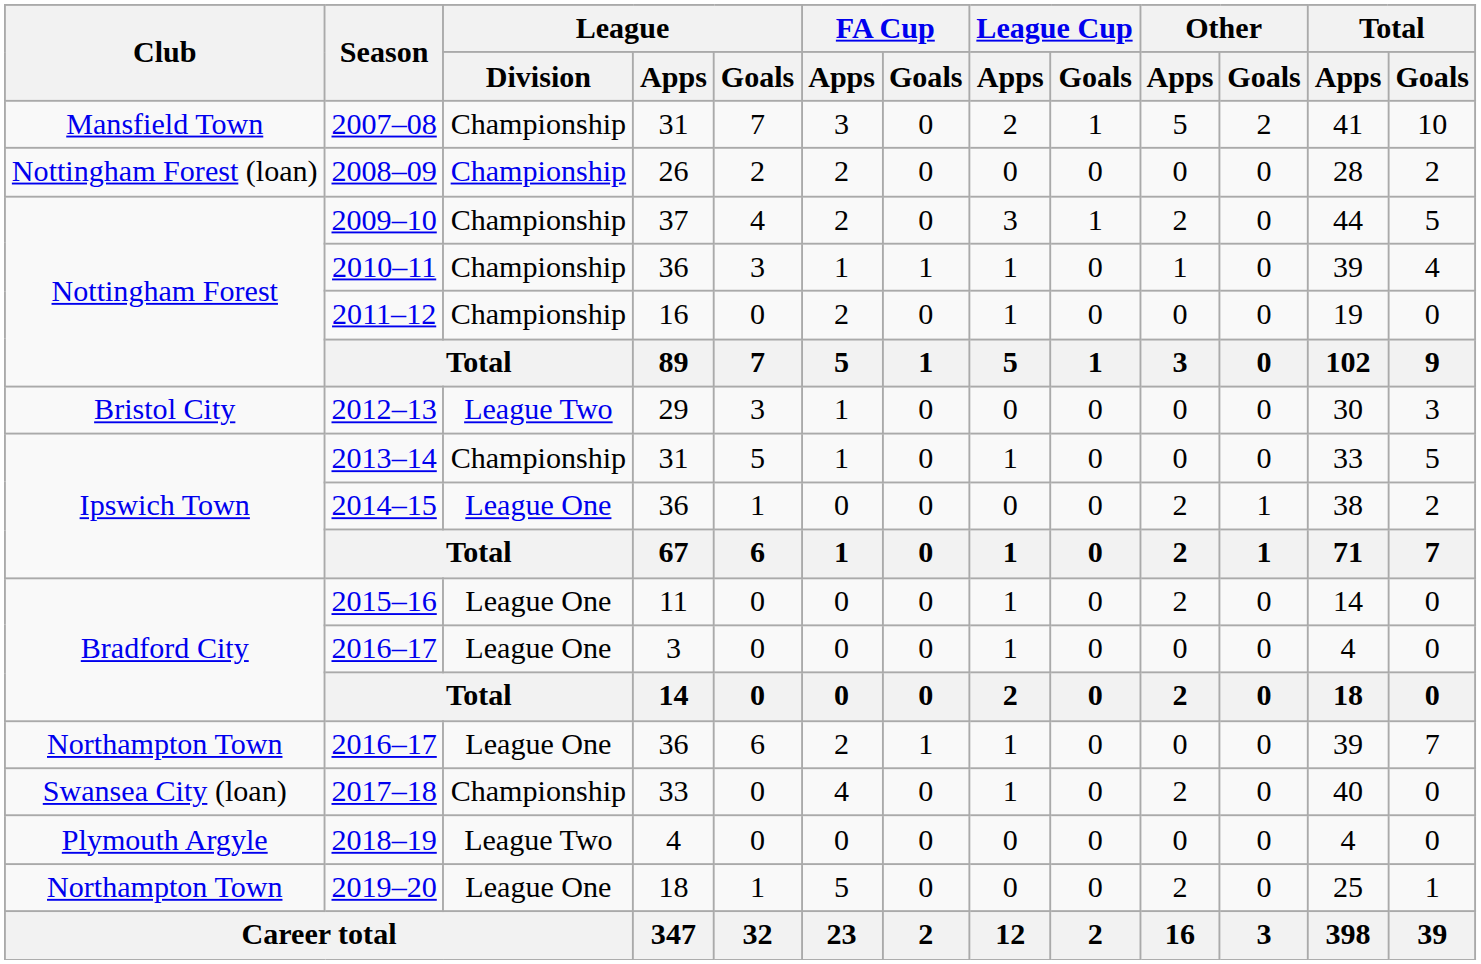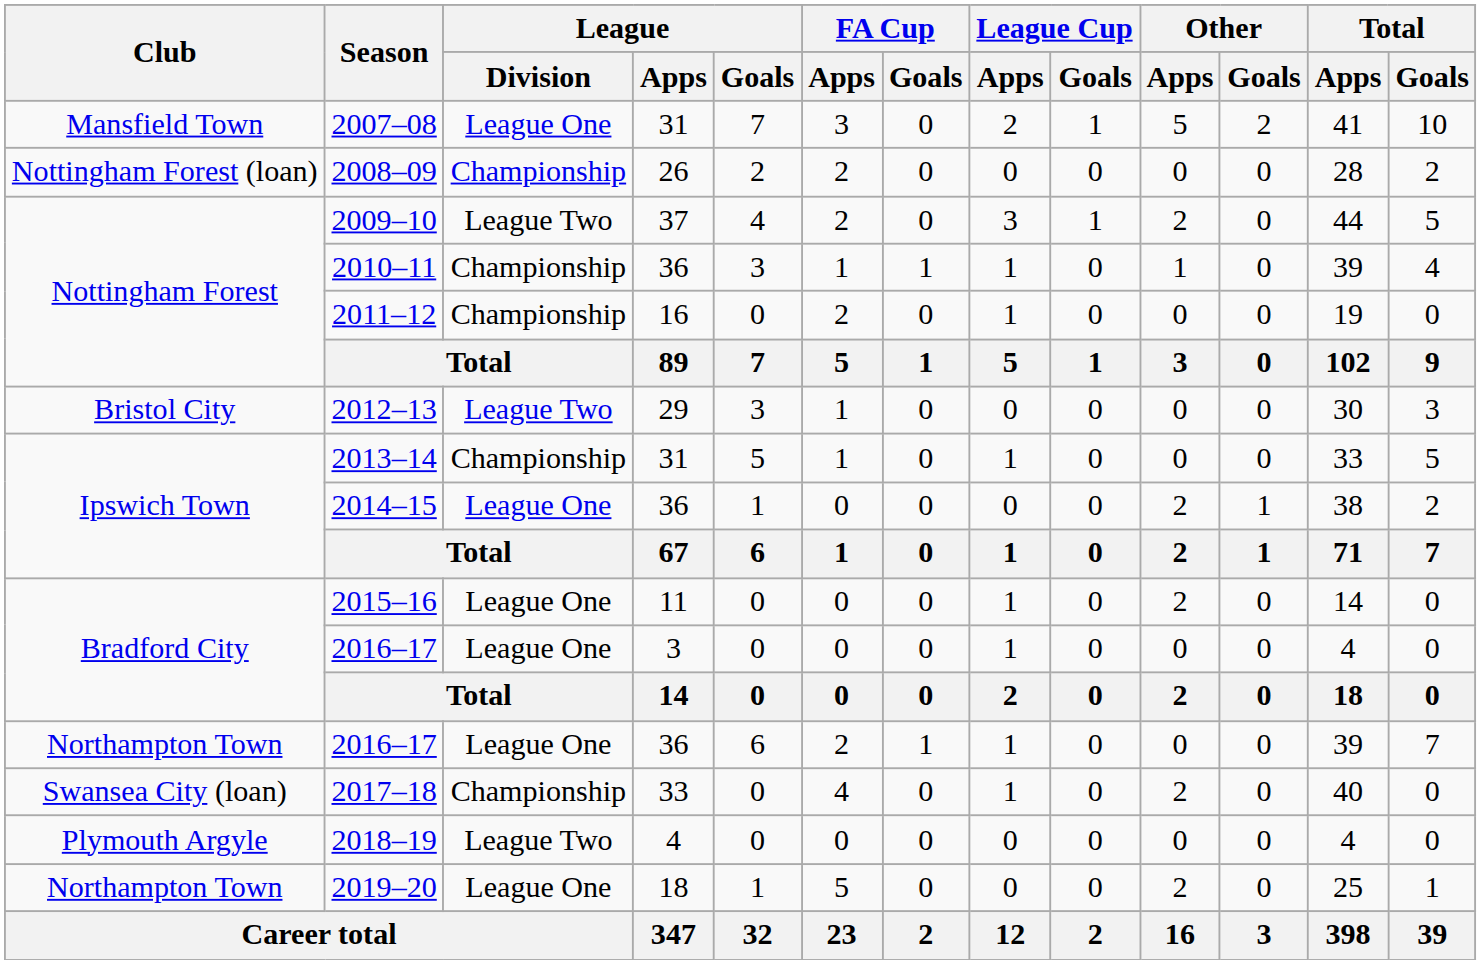2007–08 | League / Division: Championship -> League One
2009–10 | League / Division: Championship -> League Two
